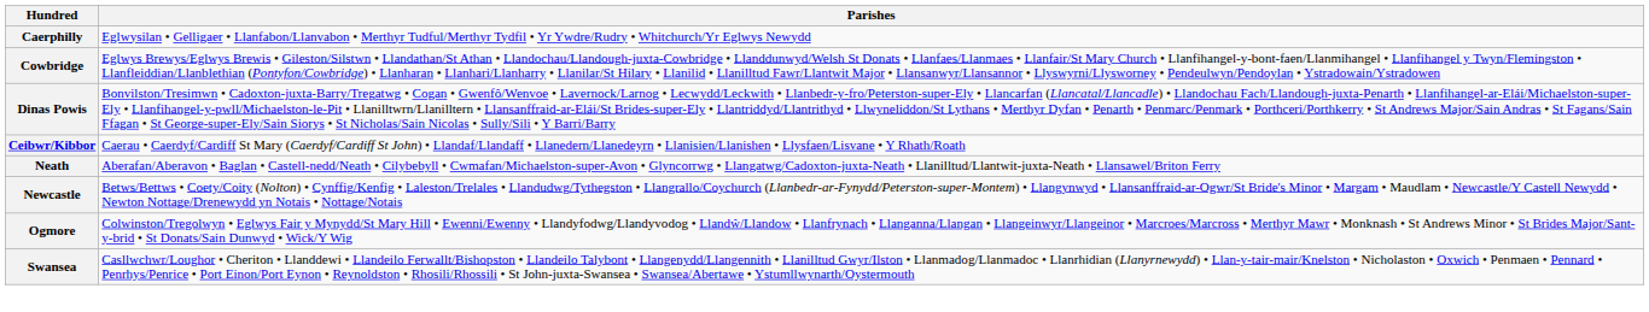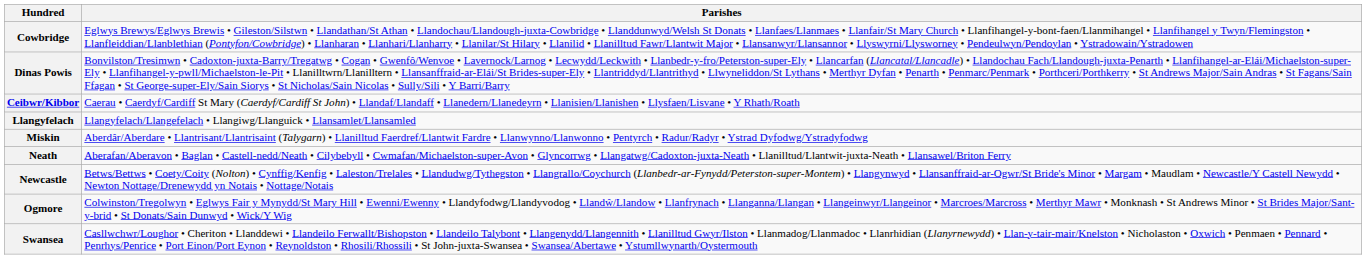- row: Caerphilly | Eglwysilan • Gelligaer • Llanfabon/Llanvabon • Merthyr Tudful/Merthyr Tydfil • Yr Ywdre/Rudry • Whitchurch/Yr Eglwys Newydd
+ row: Llangyfelach | Llangyfelach/Llangefelach • Llangiwg/Llanguick • Llansamlet/Llansamled
+ row: Miskin | Aberdâr/Aberdare • Llantrisant/Llantrisaint (Talygarn) • Llanilltud Faerdref/Llantwit Fardre • Llanwynno/Llanwonno • Pentyrch • Radur/Radyr • Ystrad Dyfodwg/Ystradyfodwg
